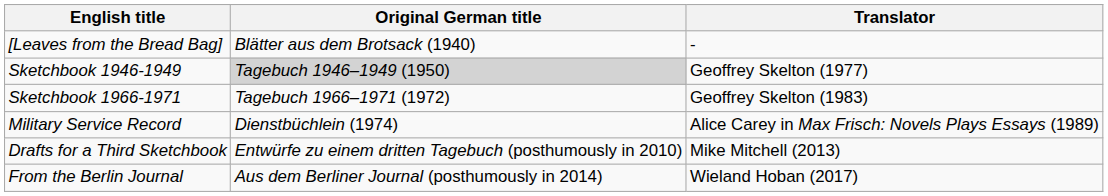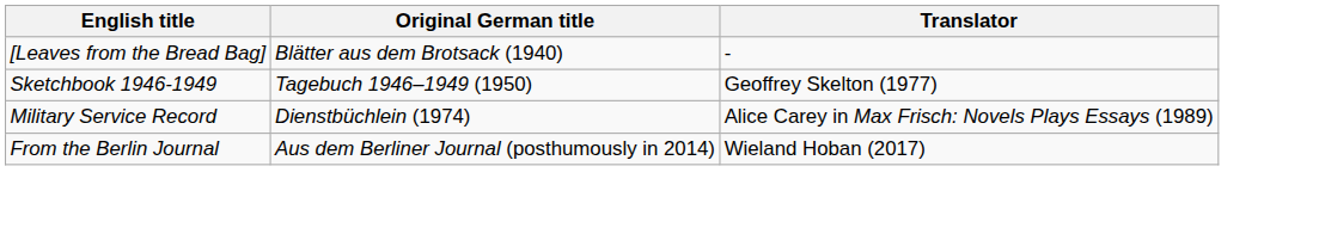Sketchbook 1946-1949 | Original German title: lightgrey background -> no background
- row: Sketchbook 1966-1971 | Tagebuch 1966–1971 (1972) | Geoffrey Skelton (1983)
- row: Drafts for a Third Sketchbook | Entwürfe zu einem dritten Tagebuch (posthumously in 2010) | Mike Mitchell (2013)
